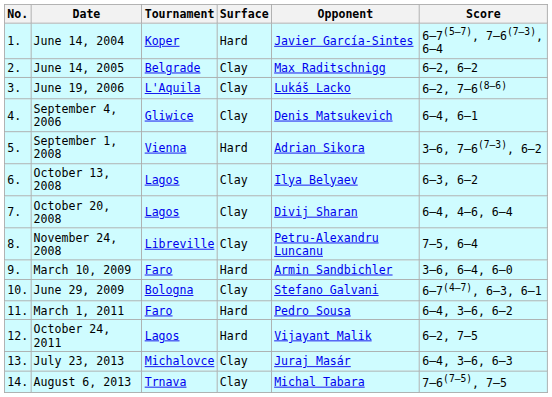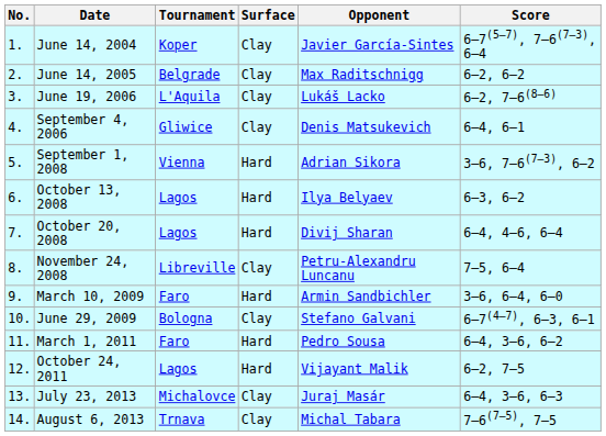June 14, 2004 | Surface: Hard -> Clay
October 13, 2008 | Surface: Clay -> Hard
October 20, 2008 | Surface: Clay -> Hard
